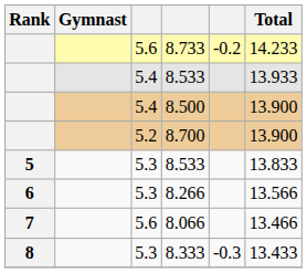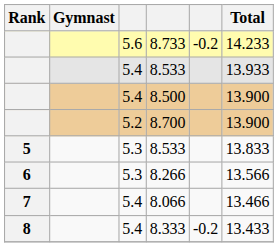8.066 | column 3: 5.6 -> 5.4
8.333 | column 3: 5.3 -> 5.4
8.333 | column 5: -0.3 -> -0.2
